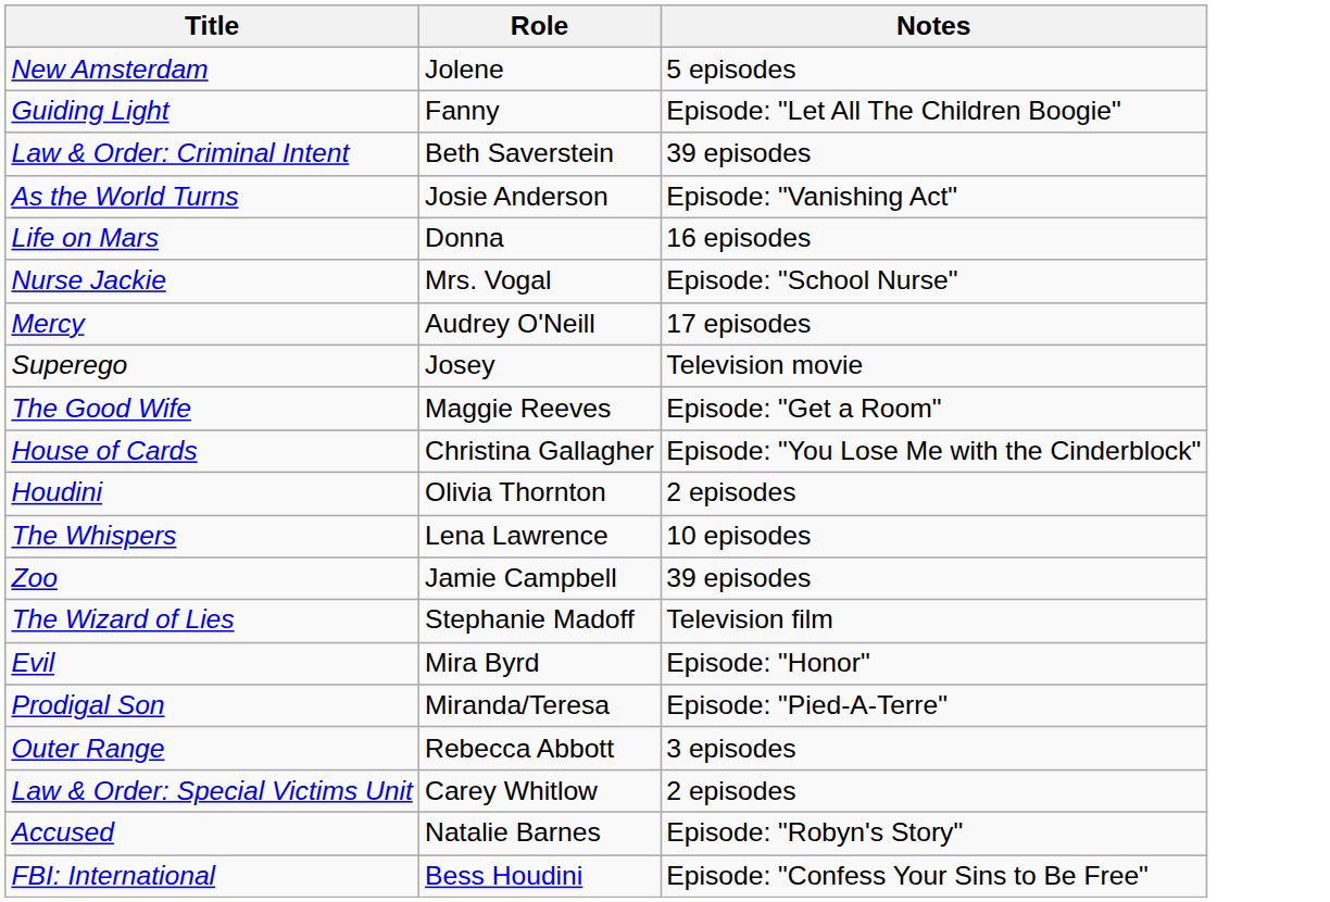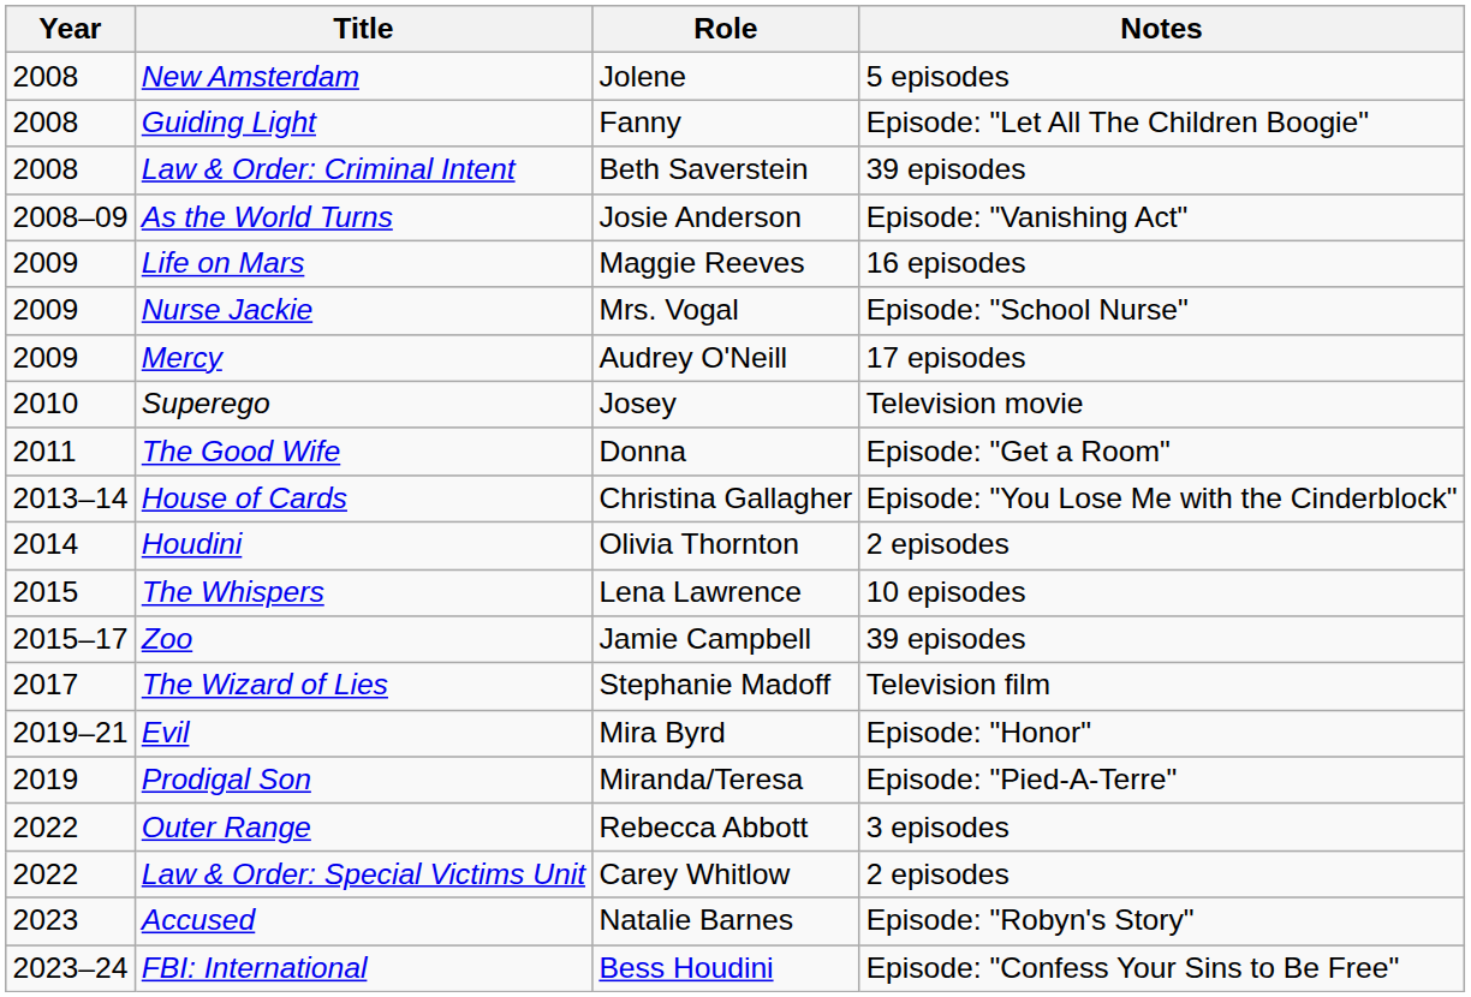+ column: Year | 2008 | 2008 | 2008 | 2008–09 | 2009 | 2009 | 2009 | 2010 | 2011 | 2013–14 | 2014 | 2015 | 2015–17 | 2017 | 2019–21 | 2019 | 2022 | 2022 | 2023 | 2023–24
Life on Mars | Role: Donna -> Maggie Reeves
The Good Wife | Role: Maggie Reeves -> Donna
